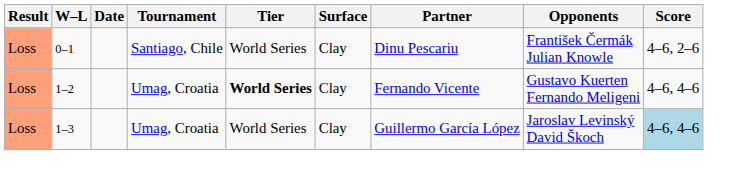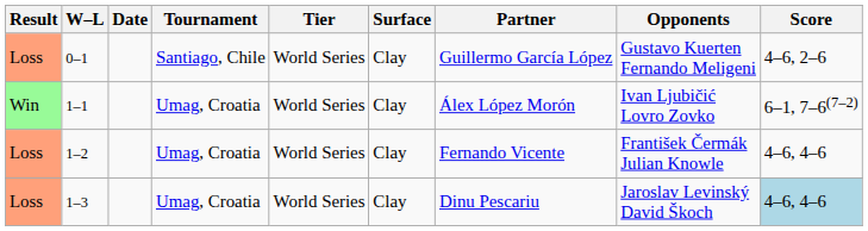0–1 | Partner: Dinu Pescariu -> Guillermo García López
0–1 | Opponents: František Čermák Julian Knowle -> Gustavo Kuerten Fernando Meligeni
+ row: Win | 1–1 | Umag, Croatia | World Series | Clay | Álex López Morón | Ivan Ljubičić Lovro Zovko | 6–1, 7–6(7–2)
1–2 | Tier: bold -> normal
1–2 | Opponents: Gustavo Kuerten Fernando Meligeni -> František Čermák Julian Knowle
1–3 | Partner: Guillermo García López -> Dinu Pescariu
